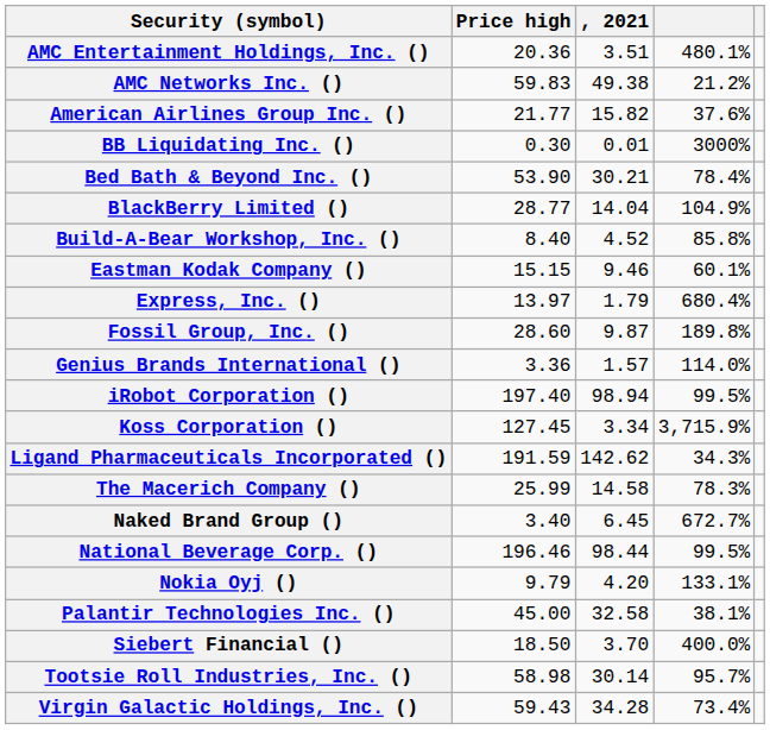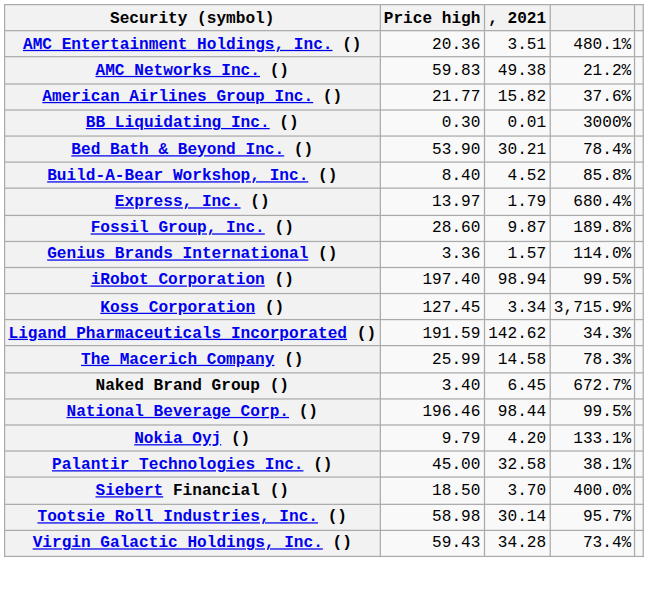- row: BlackBerry Limited () | 28.77 | 14.04 | 104.9%
- row: Eastman Kodak Company () | 15.15 | 9.46 | 60.1%
